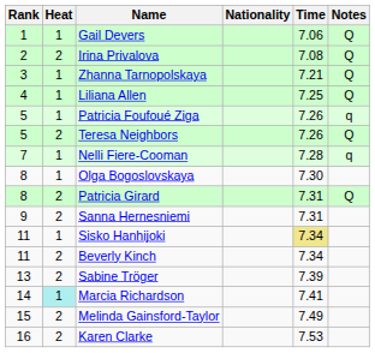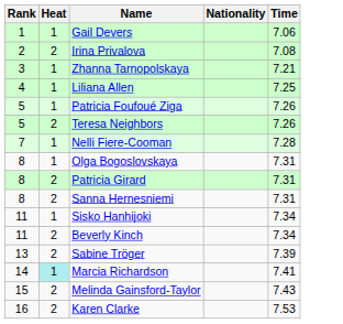- column: Notes | Q | Q | Q | Q | q | Q | q | Q
Olga Bogoslovskaya | Time: 7.30 -> 7.31
Sanna Hernesniemi | Rank: 9 -> 8
Sisko Hanhijoki | Time: khaki background -> no background
Melinda Gainsford-Taylor | Time: 7.49 -> 7.43
